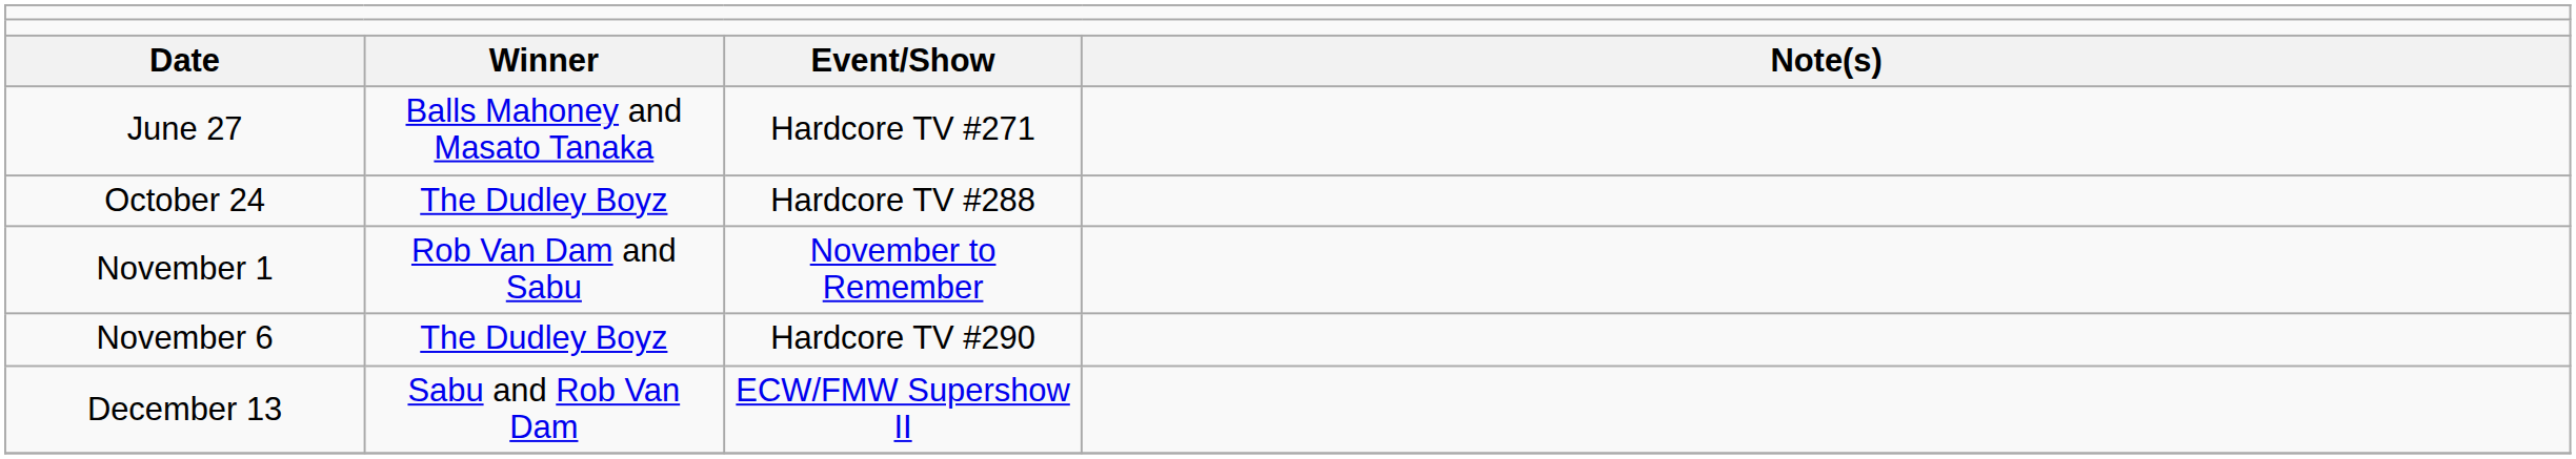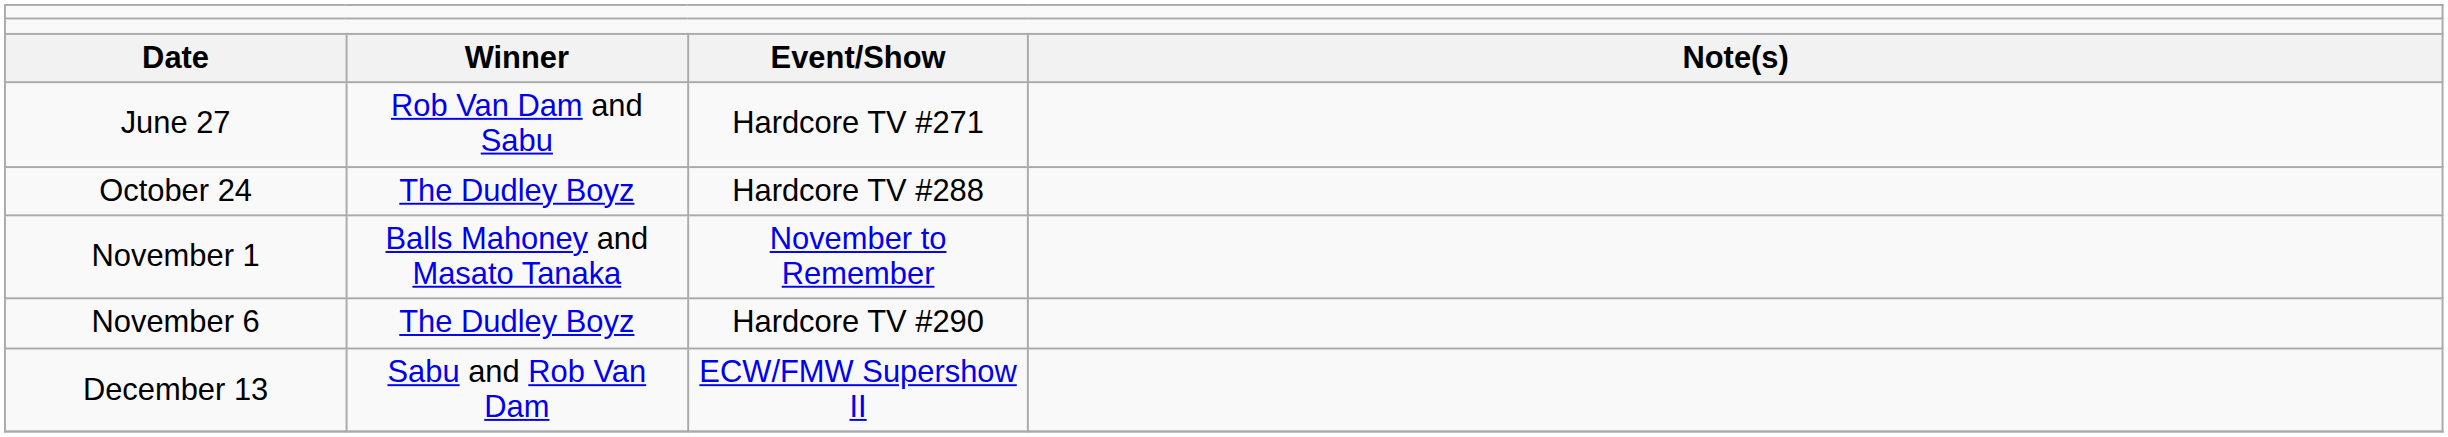June 27 | column 2: Balls Mahoney and Masato Tanaka -> Rob Van Dam and Sabu
November 1 | column 2: Rob Van Dam and Sabu -> Balls Mahoney and Masato Tanaka
